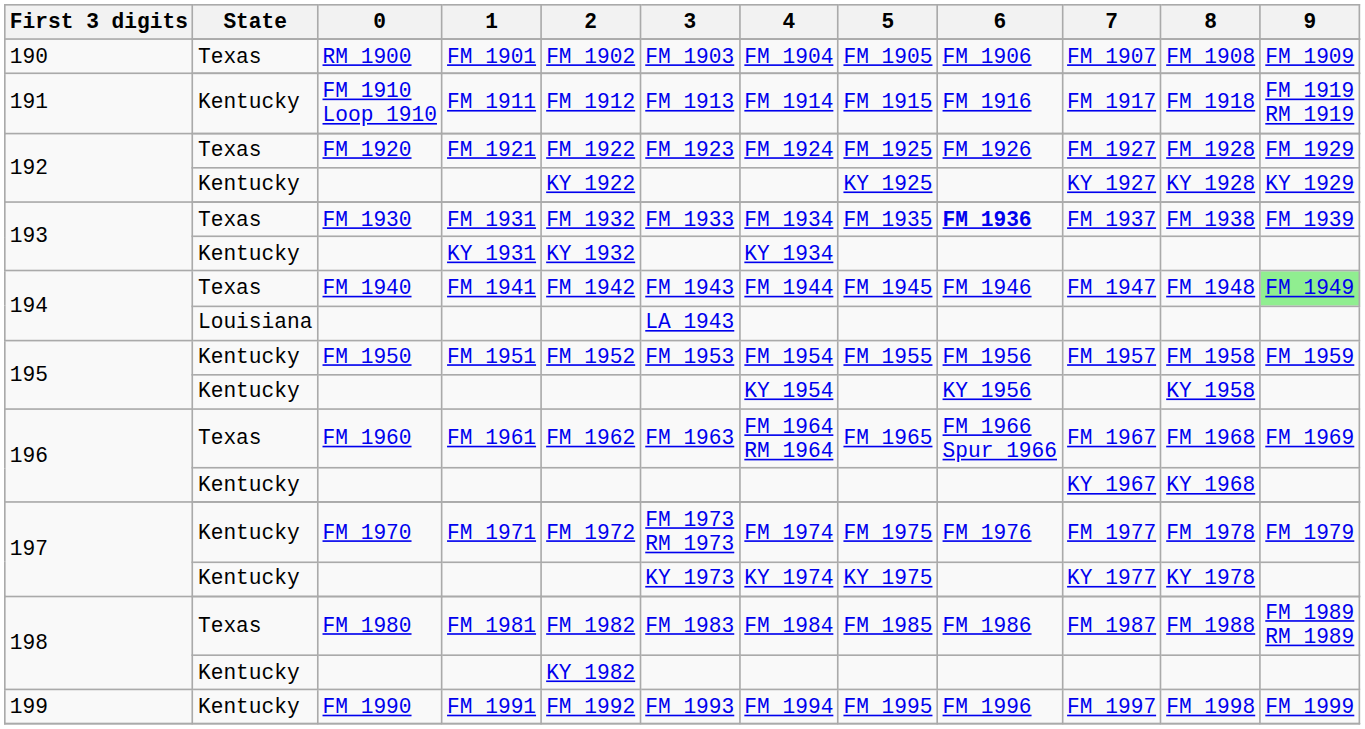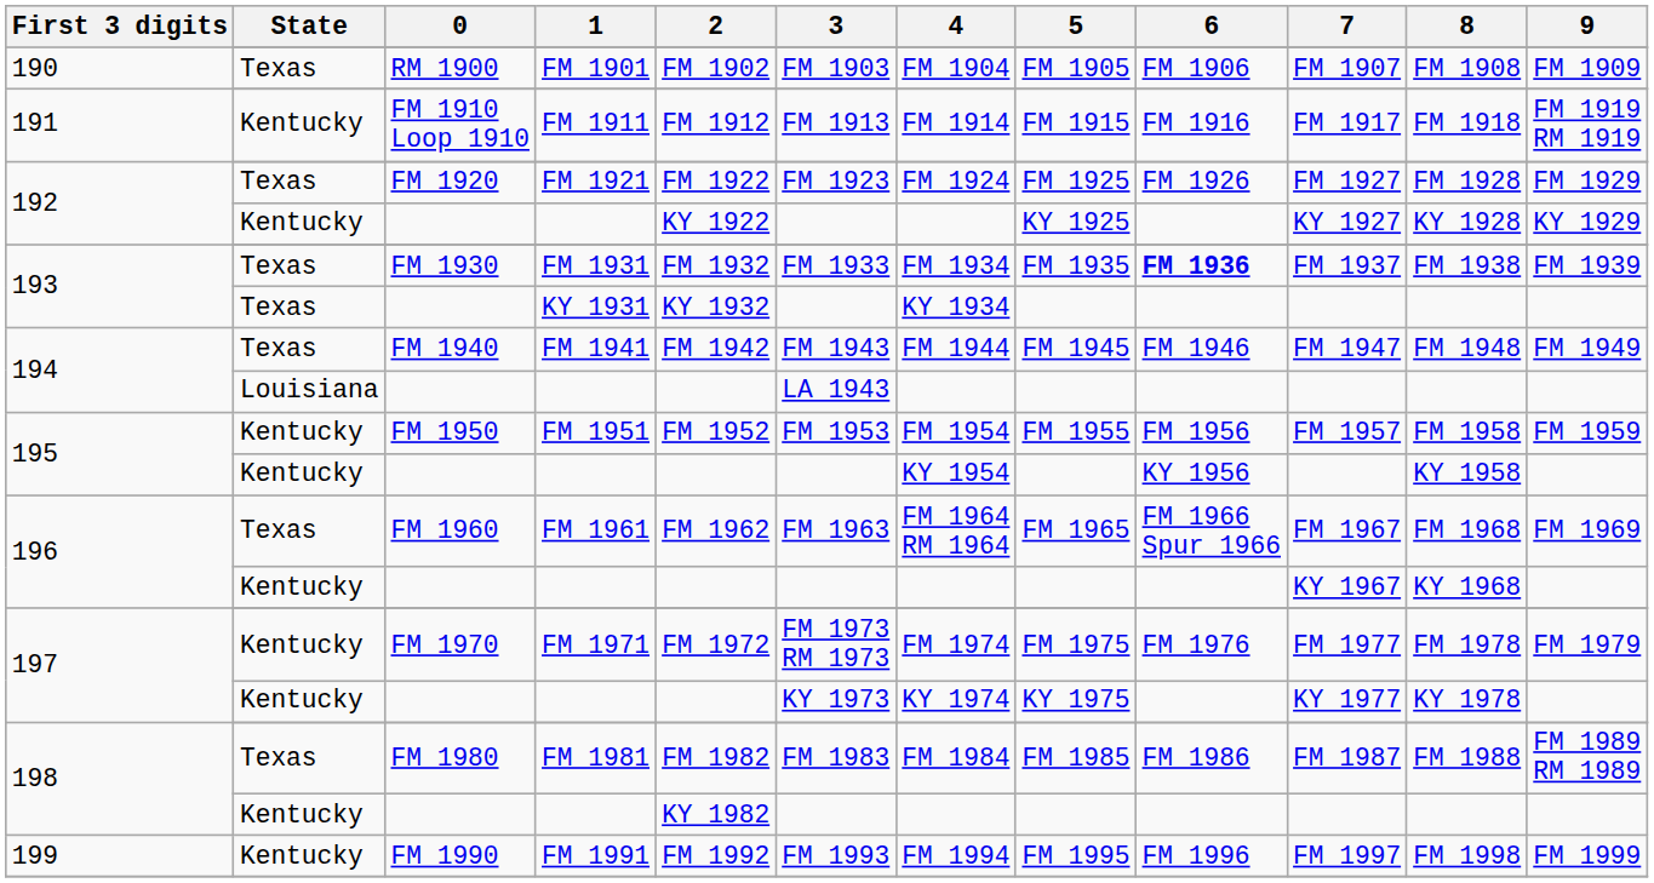KY 1931 | State: Kentucky -> Texas
FM 1941 | 9: lightgreen background -> no background
